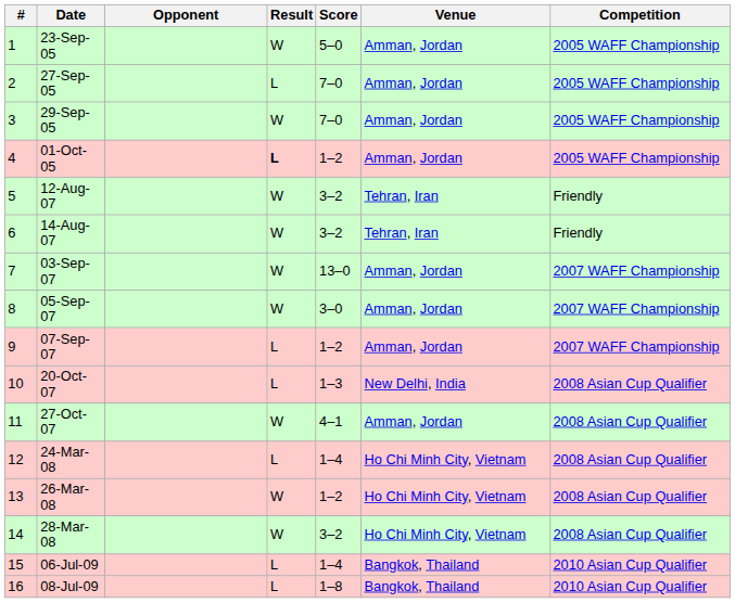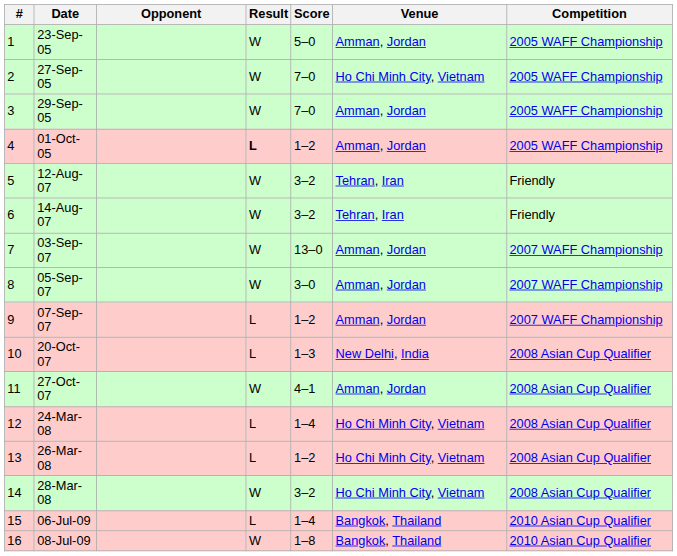27-Sep-05 | Result: L -> W
27-Sep-05 | Venue: Amman, Jordan -> Ho Chi Minh City, Vietnam
26-Mar-08 | Result: W -> L
08-Jul-09 | Result: L -> W
